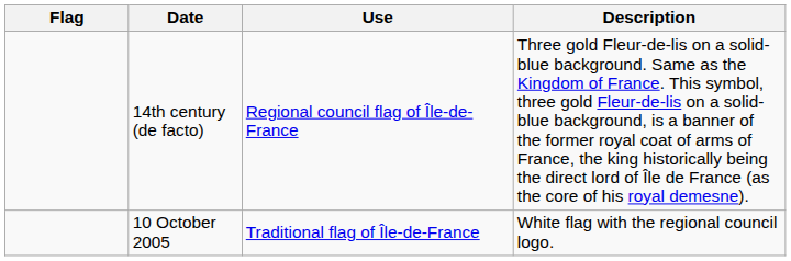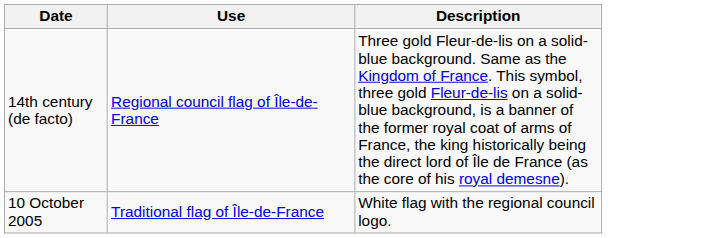- column: Flag
